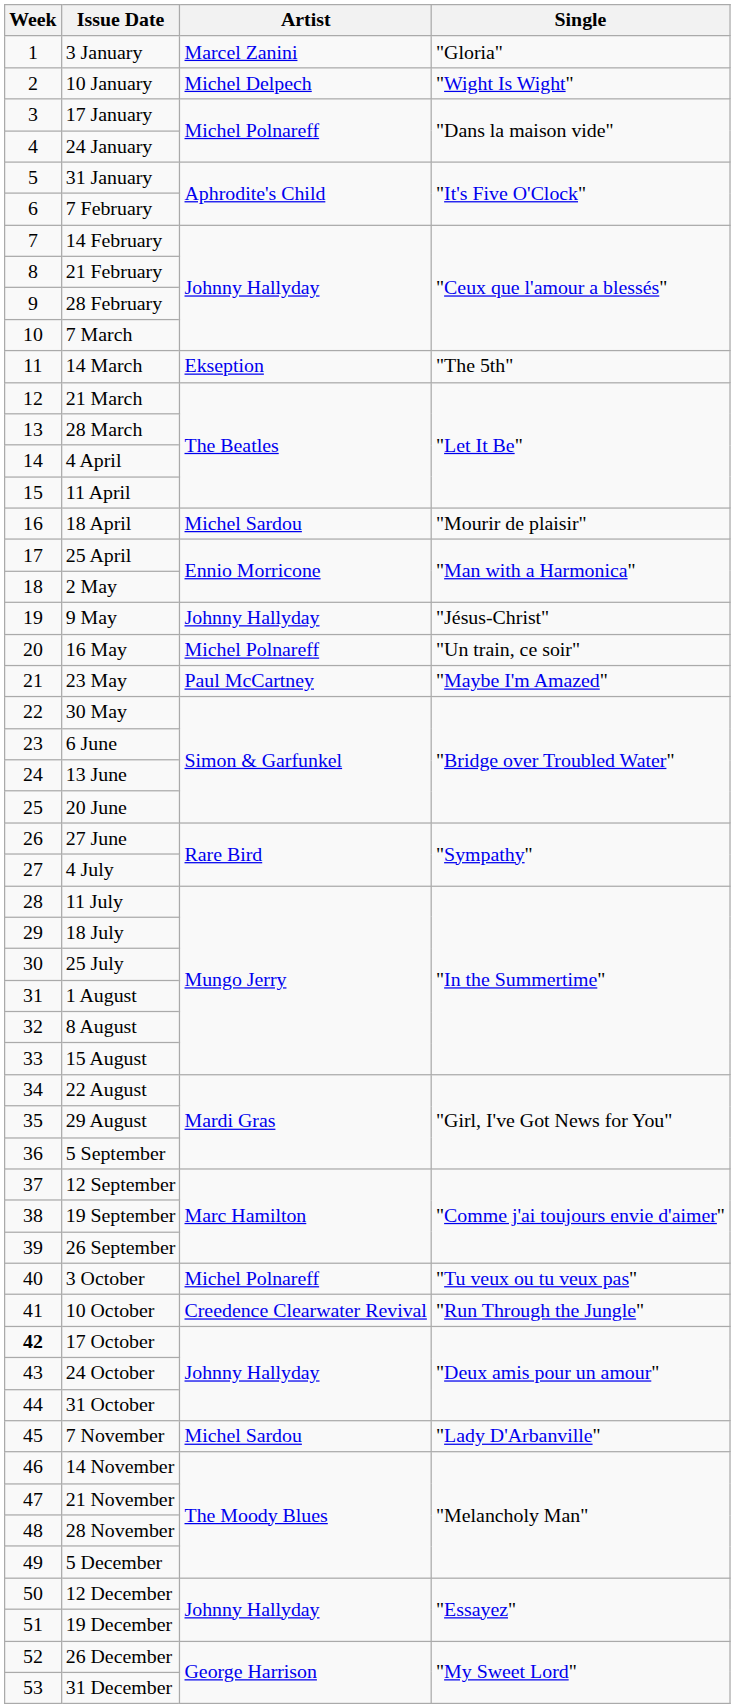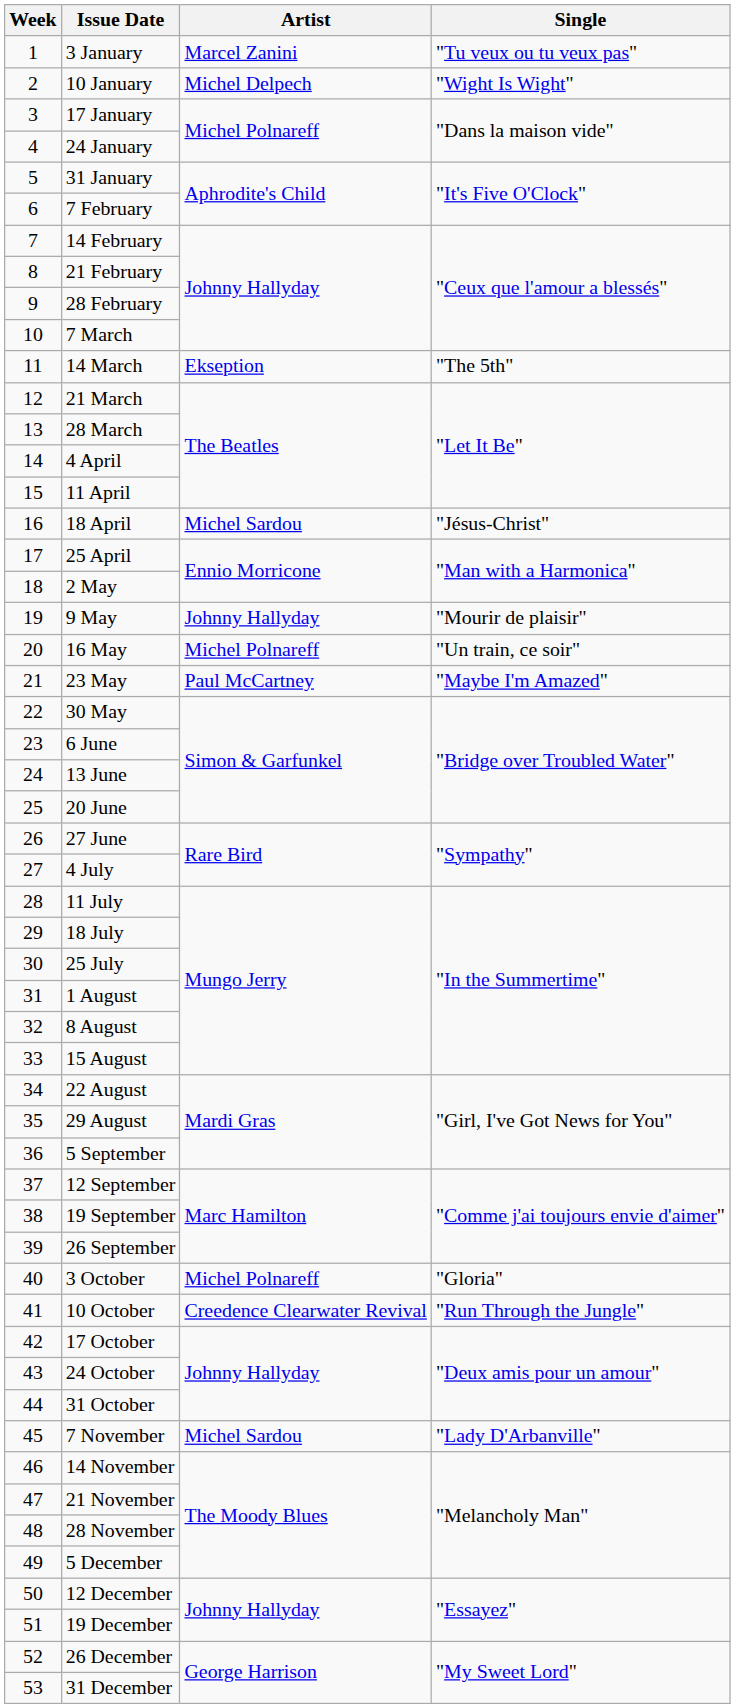3 January | Single: "Gloria" -> "Tu veux ou tu veux pas"
18 April | Single: "Mourir de plaisir" -> "Jésus-Christ"
9 May | Single: "Jésus-Christ" -> "Mourir de plaisir"
3 October | Single: "Tu veux ou tu veux pas" -> "Gloria"
17 October | Week: bold -> normal
